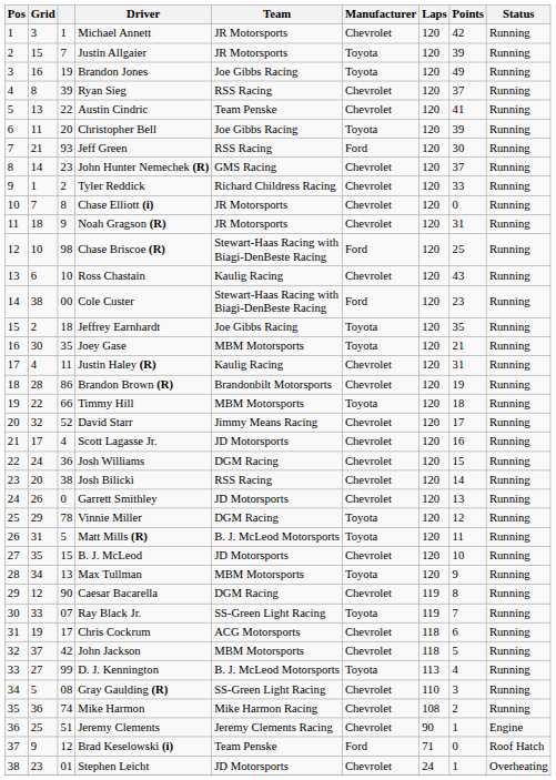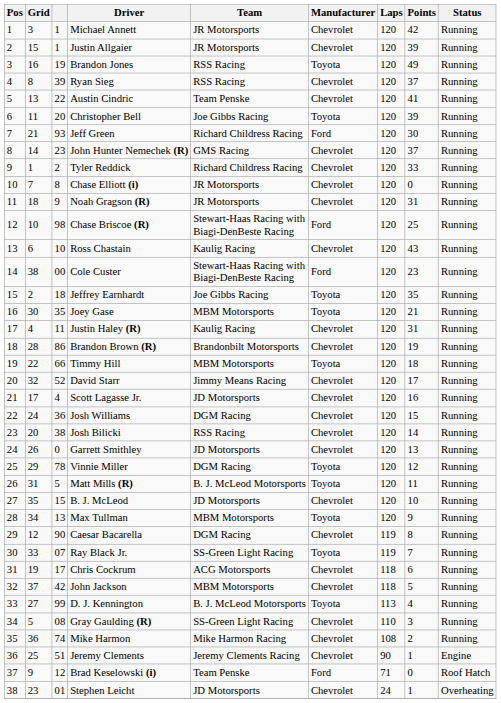Justin Allgaier | column 3: 7 -> 1
Justin Allgaier | Manufacturer: Toyota -> Chevrolet
Brandon Jones | Team: Joe Gibbs Racing -> RSS Racing
Jeff Green | Team: RSS Racing -> Richard Childress Racing
